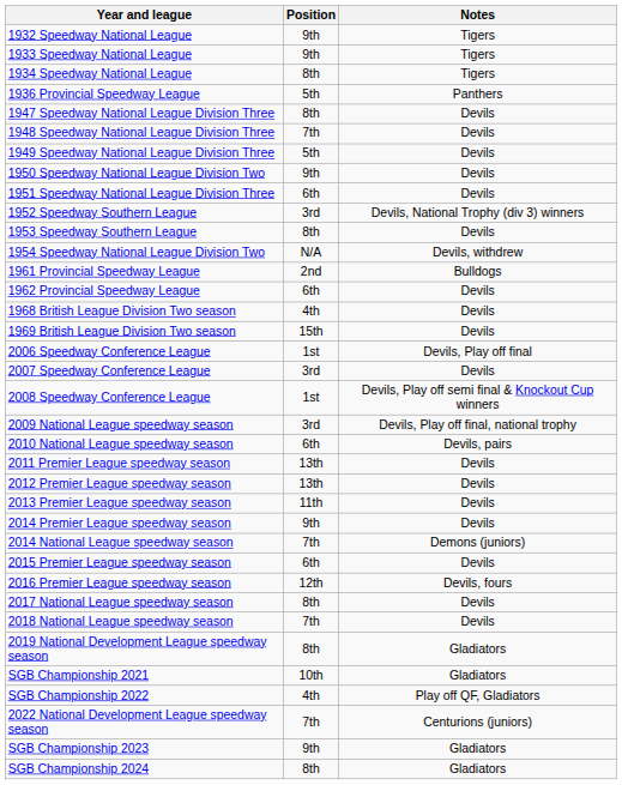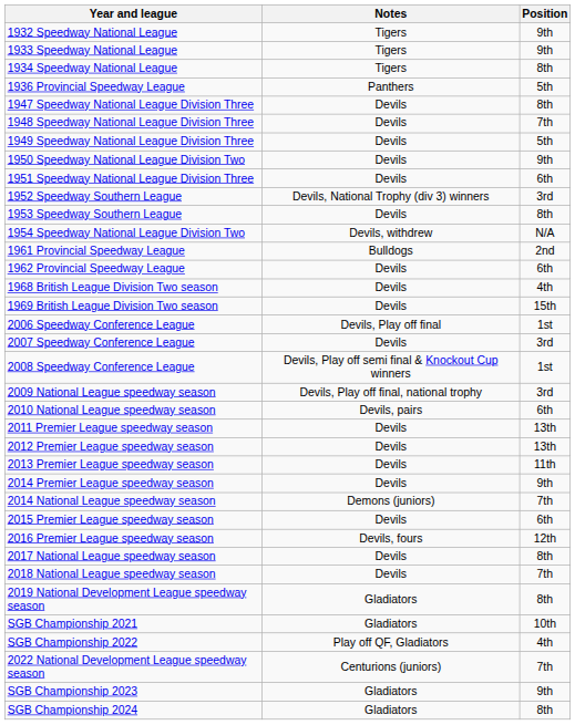columns swapped: Position <-> Notes
